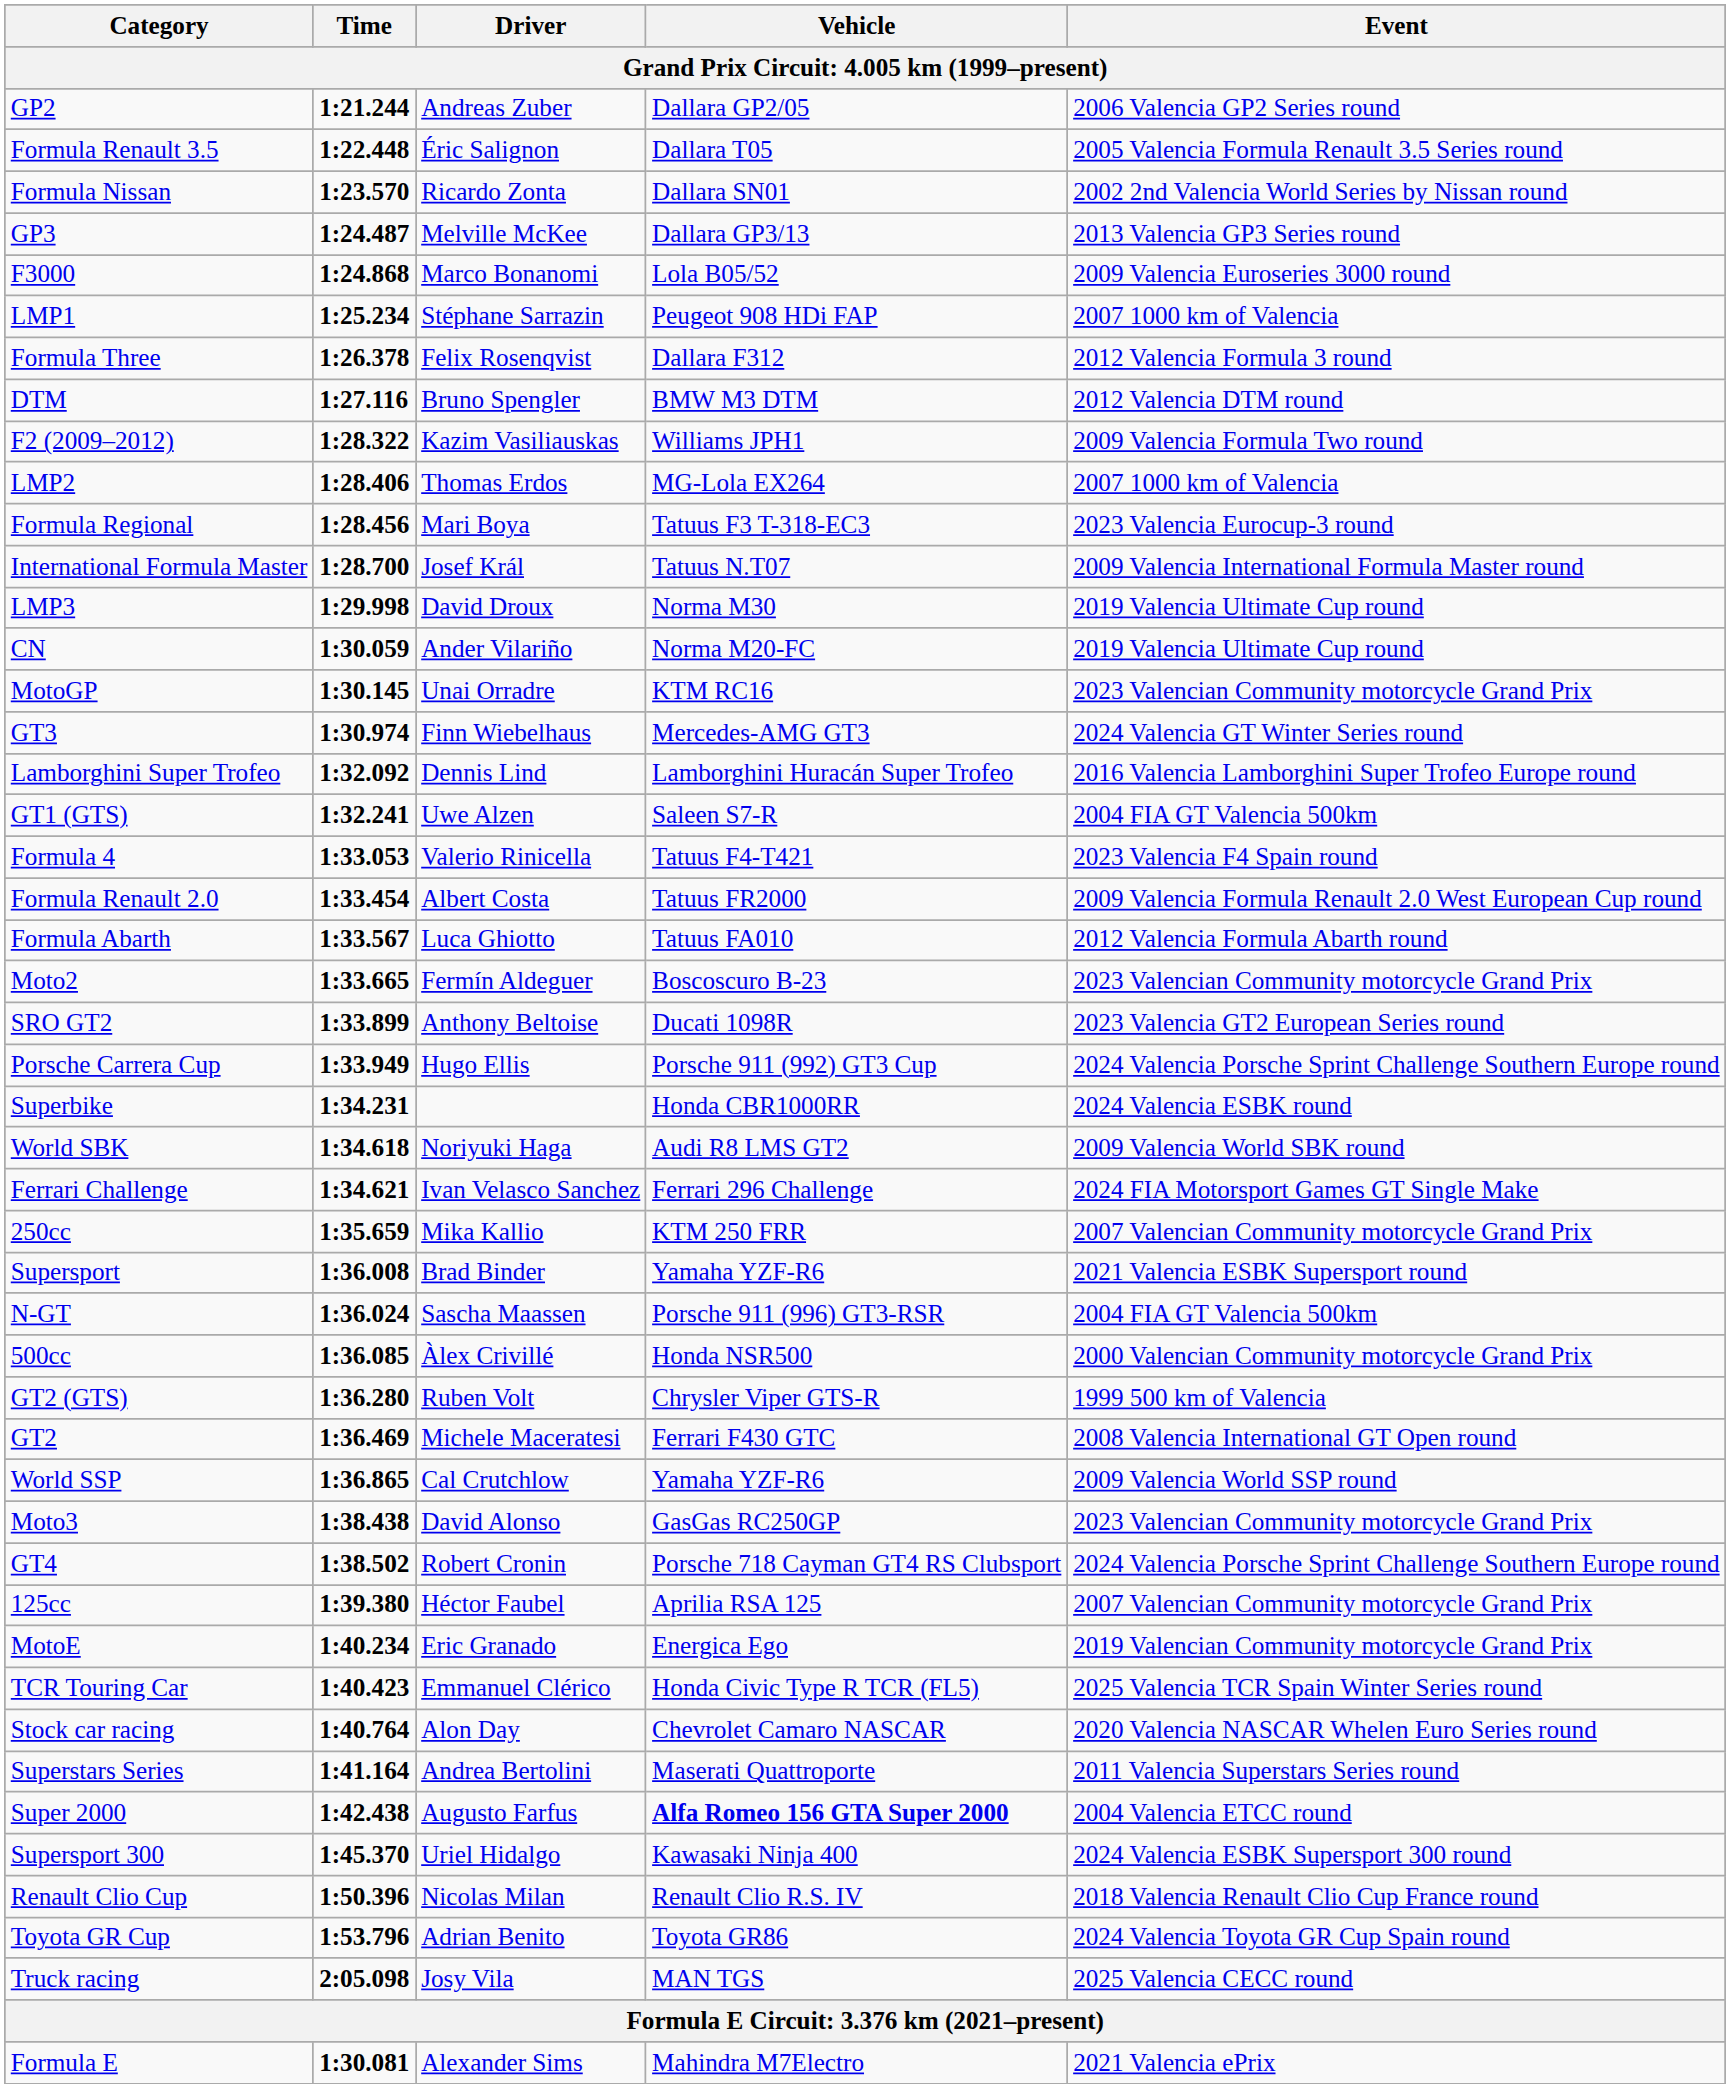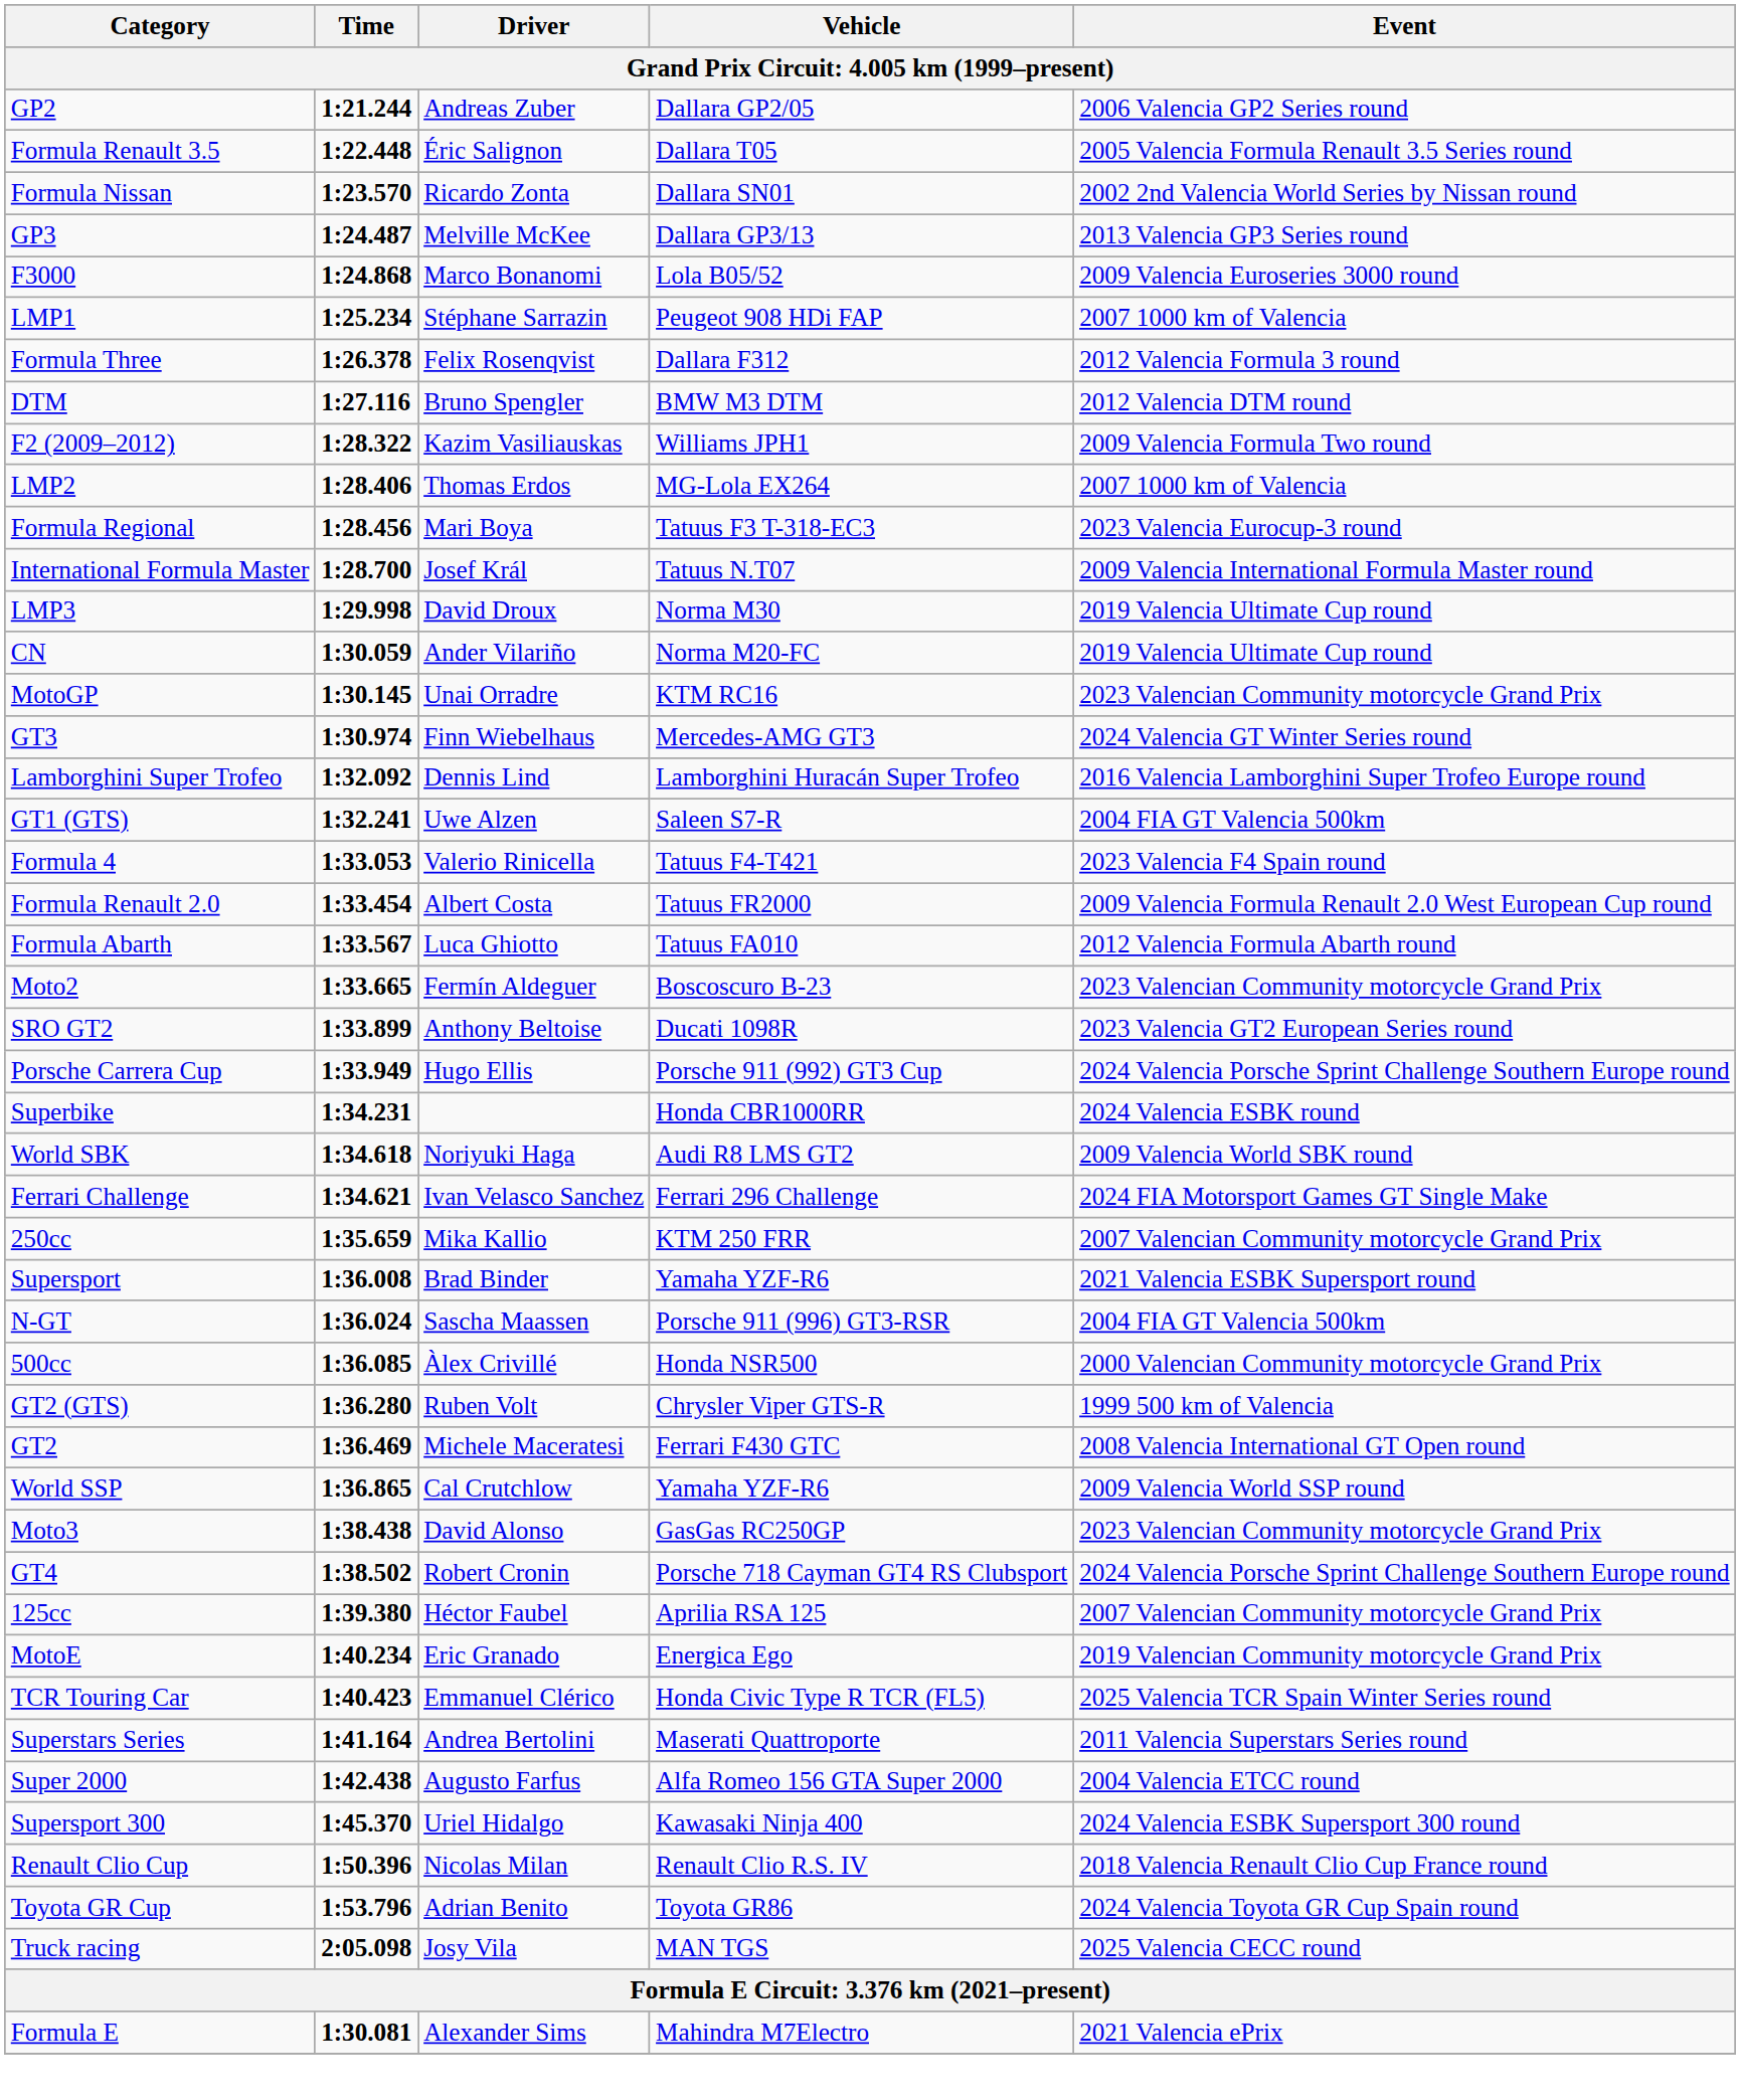- row: Stock car racing | 1:40.764 | Alon Day | Chevrolet Camaro NASCAR | 2020 Valencia NASCAR Whelen Euro Series round
Super 2000 | Vehicle: bold -> normal
